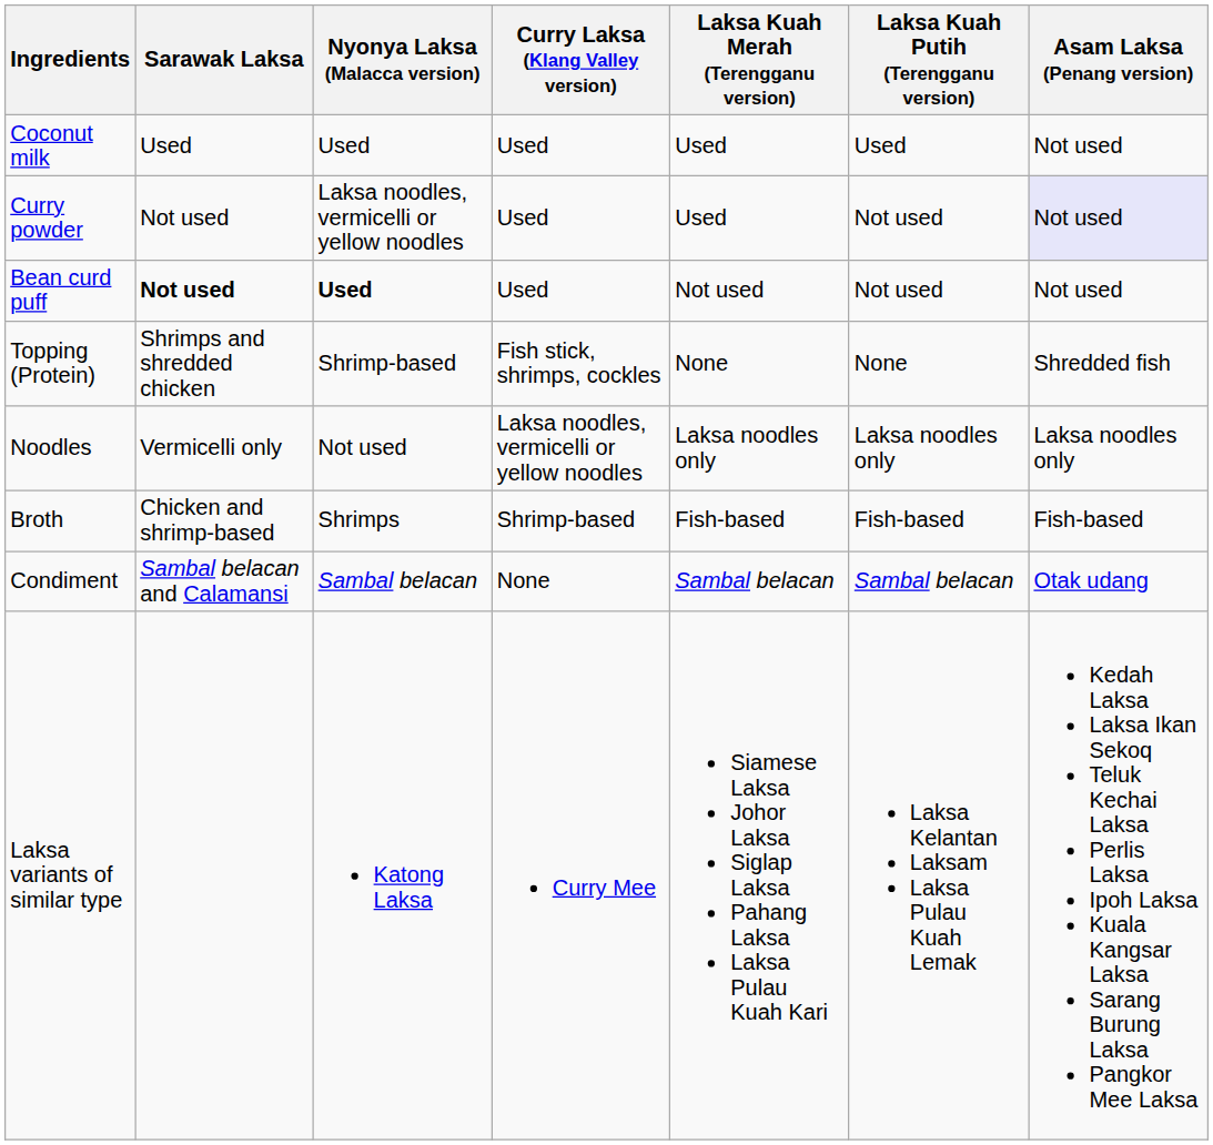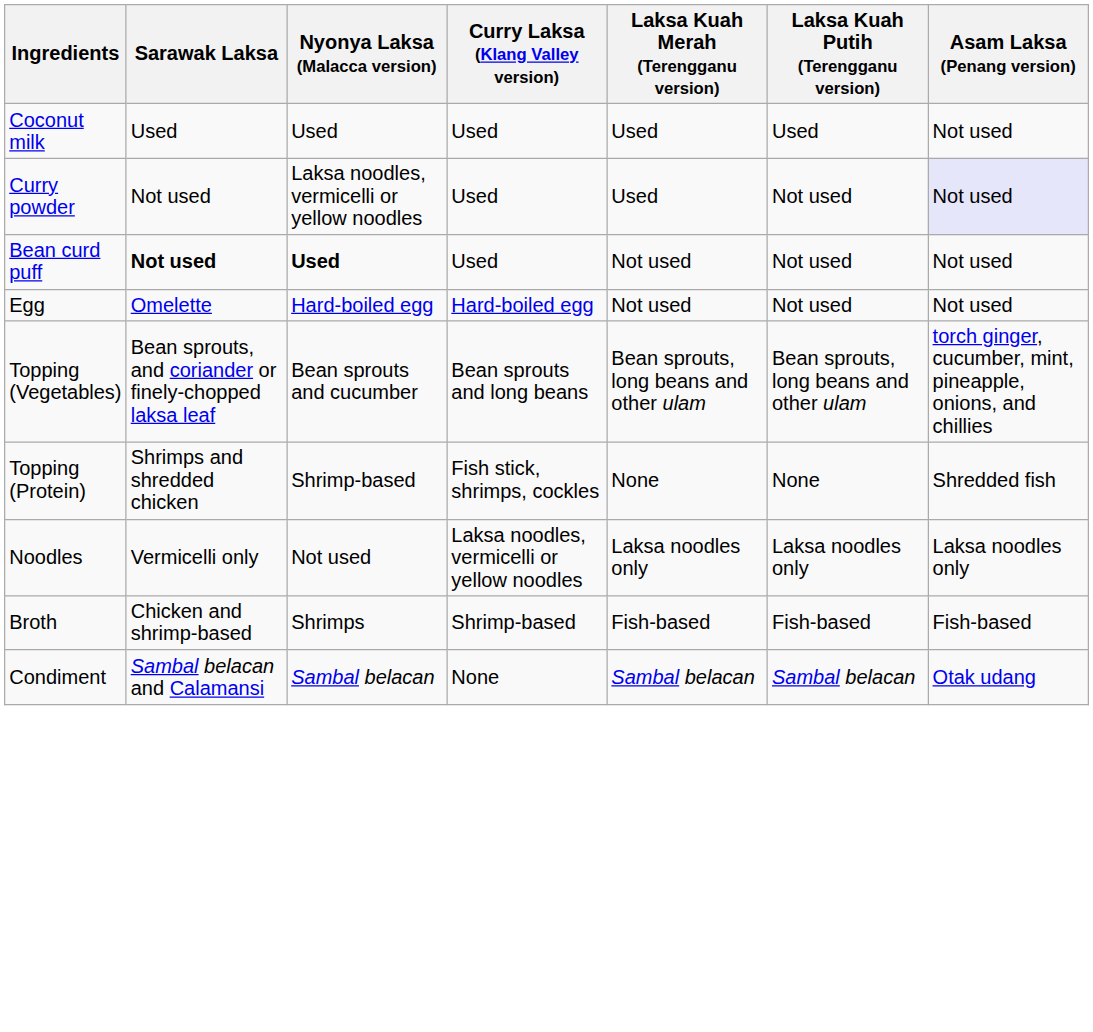+ row: Egg | Omelette | Hard-boiled egg | Hard-boiled egg | Not used | Not used | Not used
+ row: Topping (Vegetables) | Bean sprouts, and coriander or finely-chopped laksa leaf | Bean sprouts and cucumber | Bean sprouts and long beans | Bean sprouts, long beans and other ulam | Bean sprouts, long beans and other ulam | torch ginger, cucumber, mint, pineapple, onions, and chillies
- row: Laksa variants of similar type | Katong Laksa | Curry Mee | Siamese Laksa Johor Laksa Siglap Laksa Pahang Laksa Laksa Pulau Kuah Kari | Laksa Kelantan Laksam Laksa Pulau Kuah Lemak | Kedah Laksa Laksa Ikan Sekoq Teluk Kechai Laksa Perlis Laksa Ipoh Laksa Kuala Kangsar Laksa Sarang Burung Laksa Pangkor Mee Laksa
